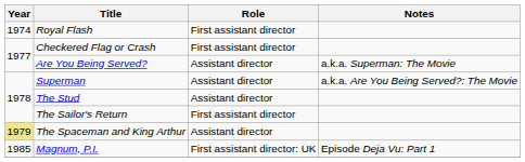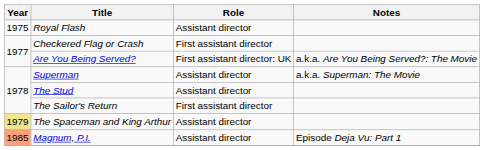Royal Flash | Year: 1974 -> 1975
Royal Flash | Role: First assistant director -> Assistant director
Are You Being Served? | Role: Assistant director -> First assistant director: UK
Are You Being Served? | Notes: a.k.a. Superman: The Movie -> a.k.a. Are You Being Served?: The Movie
Superman | Notes: a.k.a. Are You Being Served?: The Movie -> a.k.a. Superman: The Movie
Magnum, P.I. | Year: no background -> lightsalmon background
Magnum, P.I. | Role: First assistant director: UK -> Assistant director
